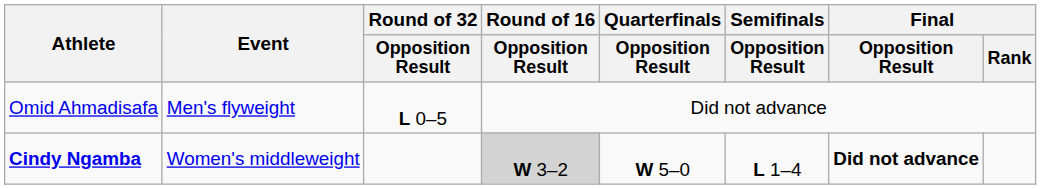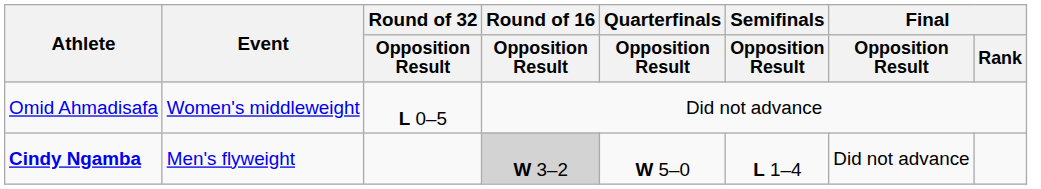Omid Ahmadisafa | Event: Men's flyweight -> Women's middleweight
Cindy Ngamba | Event: Women's middleweight -> Men's flyweight
Cindy Ngamba | Final / Opposition Result: bold -> normal
